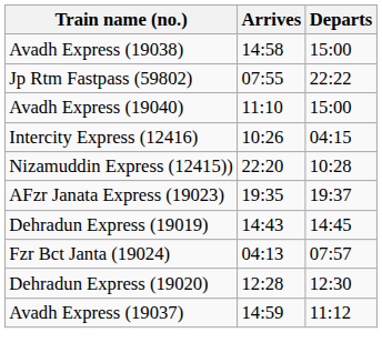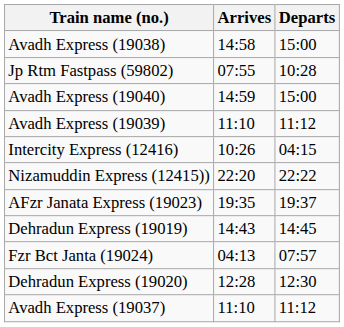Jp Rtm Fastpass (59802) | Departs: 22:22 -> 10:28
Avadh Express (19040) | Arrives: 11:10 -> 14:59
+ row: Avadh Express (19039) | 11:10 | 11:12
Nizamuddin Express (12415)) | Departs: 10:28 -> 22:22
Avadh Express (19037) | Arrives: 14:59 -> 11:10
